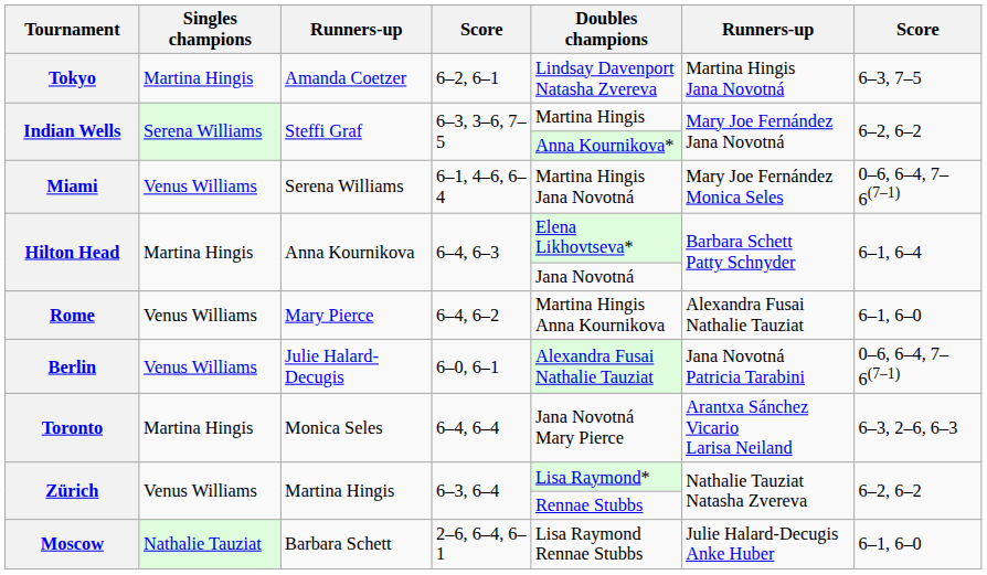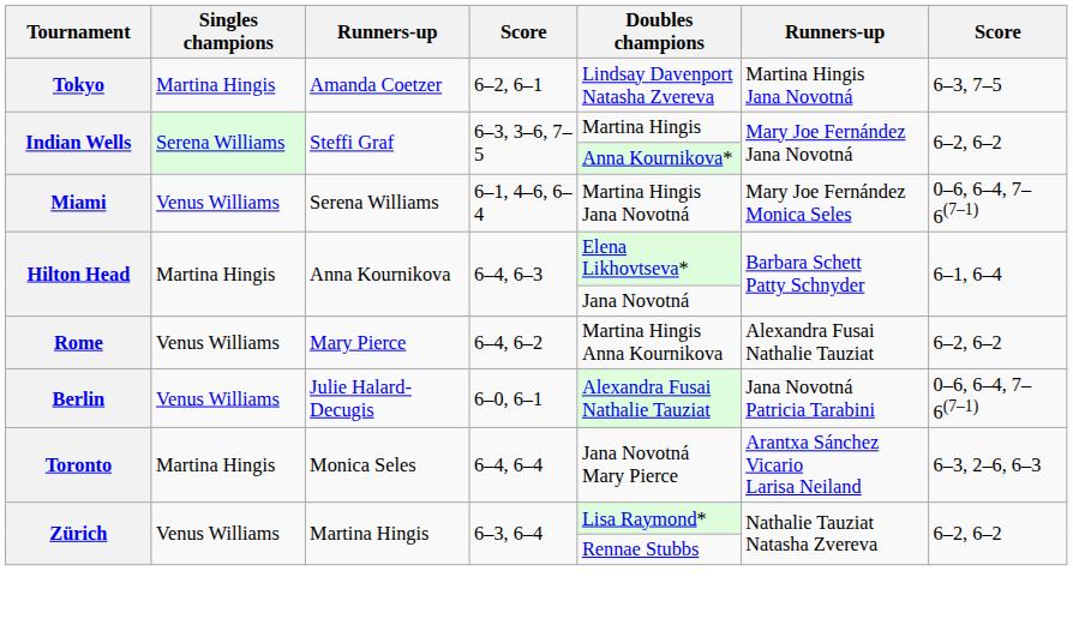Rome | column 7: 6–1, 6–0 -> 6–2, 6–2
- row: Moscow | Nathalie Tauziat | Barbara Schett | 2–6, 6–4, 6–1 | Lisa Raymond Rennae Stubbs | Julie Halard-Decugis Anke Huber | 6–1, 6–0
